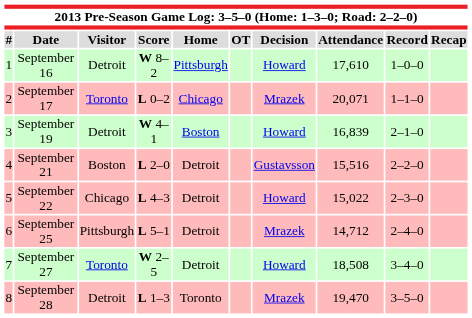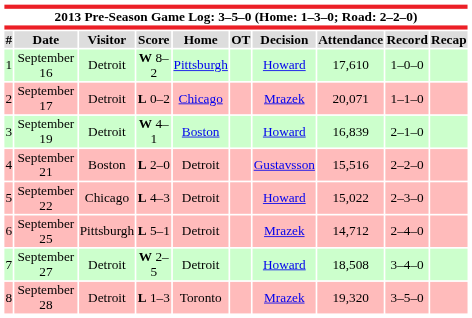September 17 | Visitor: Toronto -> Detroit
September 27 | Visitor: Toronto -> Detroit
September 28 | Attendance: 19,470 -> 19,320
